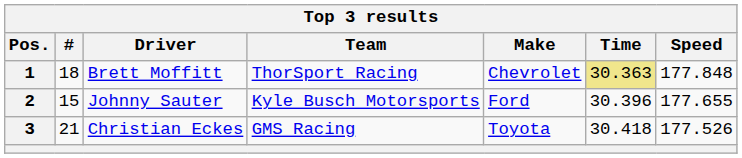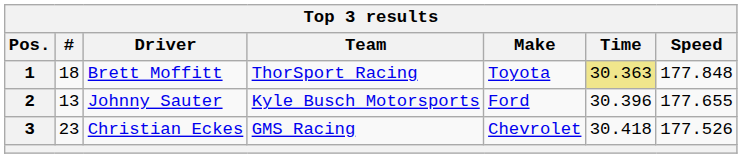1 | Make: Chevrolet -> Toyota
2 | #: 15 -> 13
3 | #: 21 -> 23
3 | Make: Toyota -> Chevrolet
